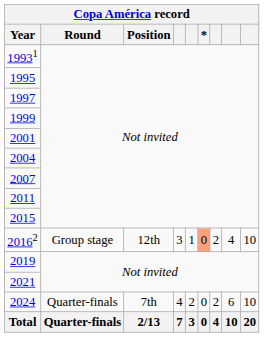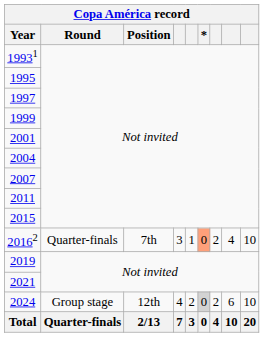20162 | Copa América record / Round: Group stage -> Quarter-finals
20162 | Copa América record / Position: 12th -> 7th
2024 | Copa América record / Round: Quarter-finals -> Group stage
2024 | Copa América record / Position: 7th -> 12th
2024 | Copa América record / *: no background -> lightgrey background
